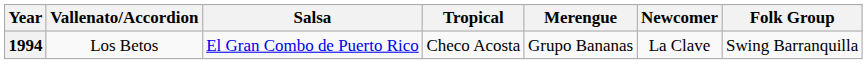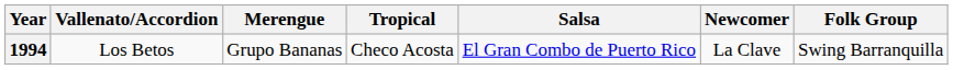columns swapped: Merengue <-> Salsa
